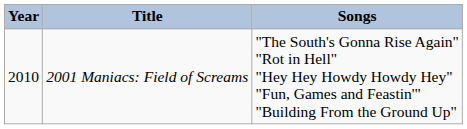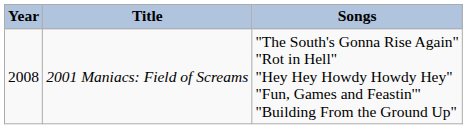2001 Maniacs: Field of Screams | Year: 2010 -> 2008
